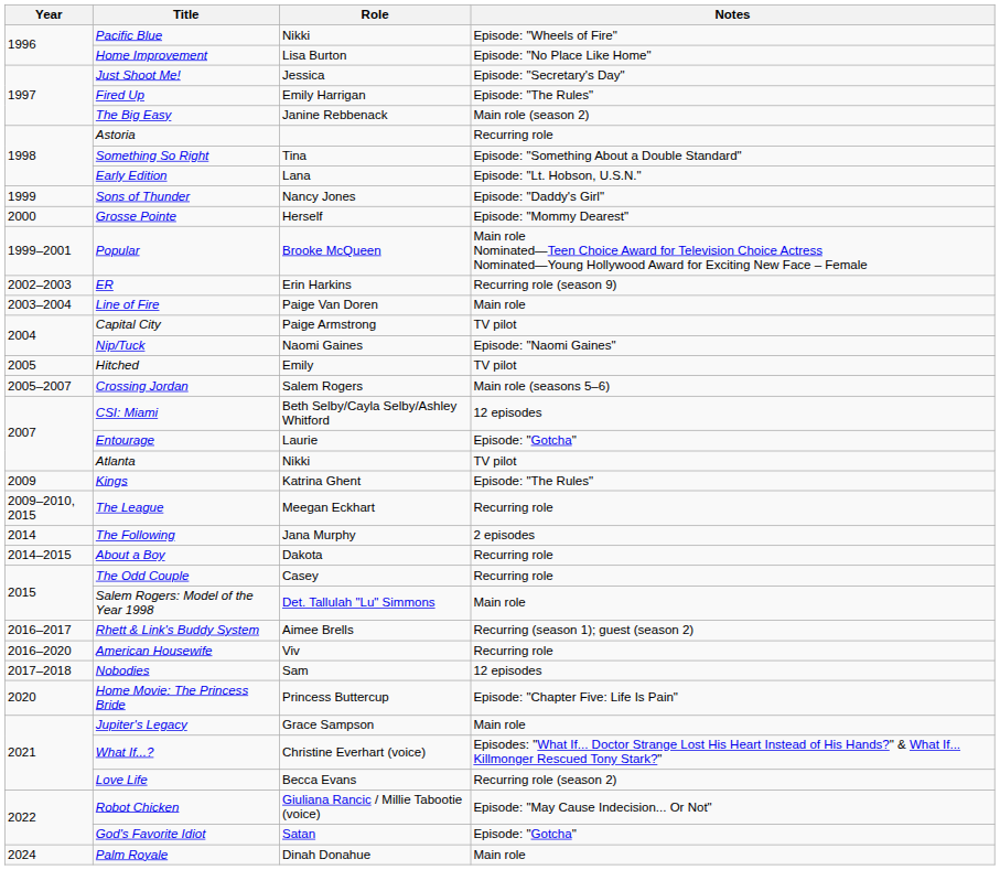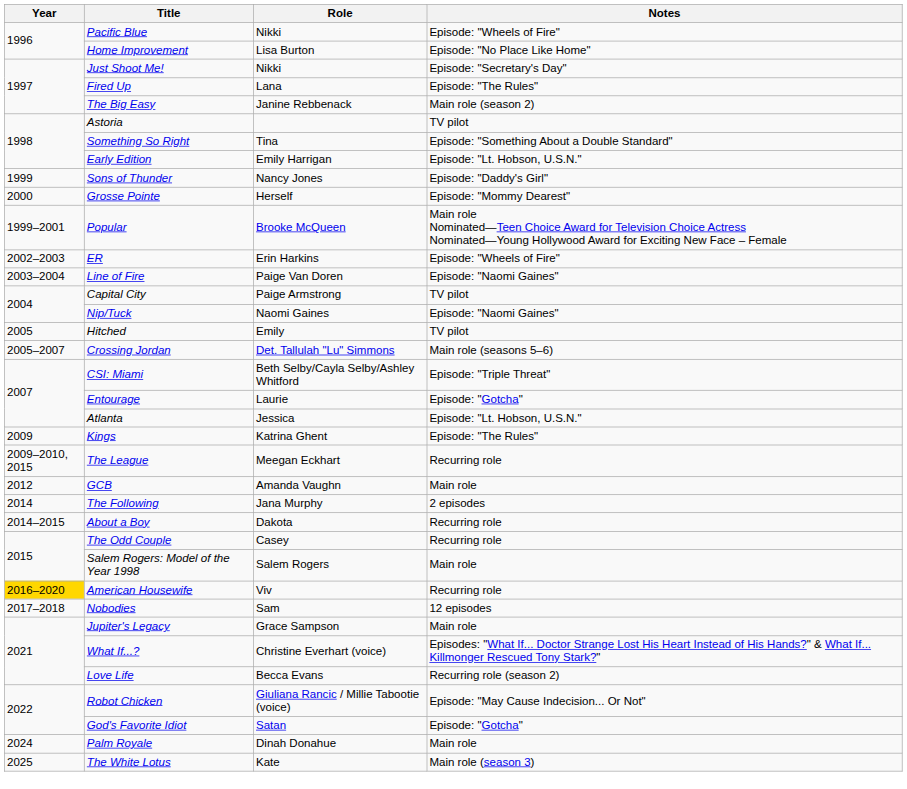Just Shoot Me! | Role: Jessica -> Nikki
Fired Up | Role: Emily Harrigan -> Lana
Astoria | Notes: Recurring role -> TV pilot
Early Edition | Role: Lana -> Emily Harrigan
ER | Notes: Recurring role (season 9) -> Episode: "Wheels of Fire"
Line of Fire | Notes: Main role -> Episode: "Naomi Gaines"
Crossing Jordan | Role: Salem Rogers -> Det. Tallulah "Lu" Simmons
CSI: Miami | Notes: 12 episodes -> Episode: "Triple Threat"
Atlanta | Role: Nikki -> Jessica
Atlanta | Notes: TV pilot -> Episode: "Lt. Hobson, U.S.N."
+ row: 2012 | GCB | Amanda Vaughn | Main role
Salem Rogers: Model of the Year 1998 | Role: Det. Tallulah "Lu" Simmons -> Salem Rogers
- row: 2016–2017 | Rhett & Link's Buddy System | Aimee Brells | Recurring (season 1); guest (season 2)
American Housewife | Year: no background -> gold background
- row: 2020 | Home Movie: The Princess Bride | Princess Buttercup | Episode: "Chapter Five: Life Is Pain"
+ row: 2025 | The White Lotus | Kate | Main role (season 3)
